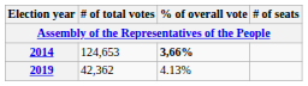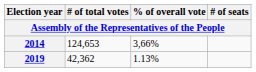2014 | % of overall vote: bold -> normal
2019 | % of overall vote: 4.13% -> 1.13%
